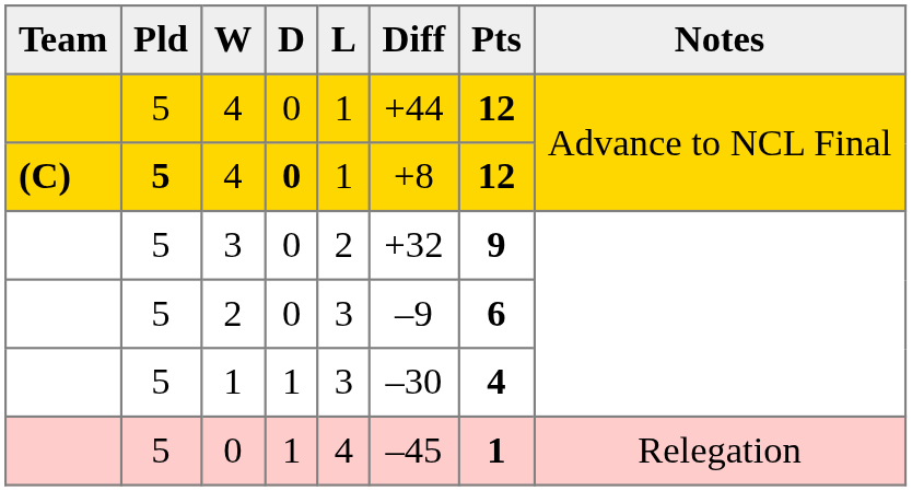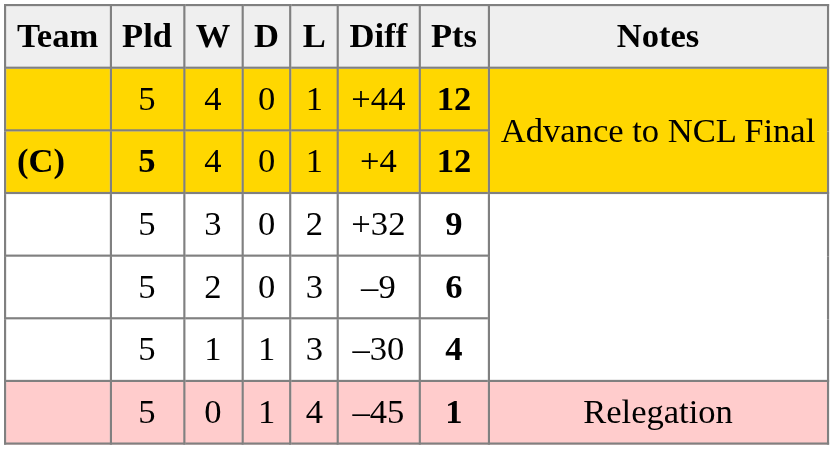(C) / 4 | D: bold -> normal
(C) / 4 | Diff: +8 -> +4
